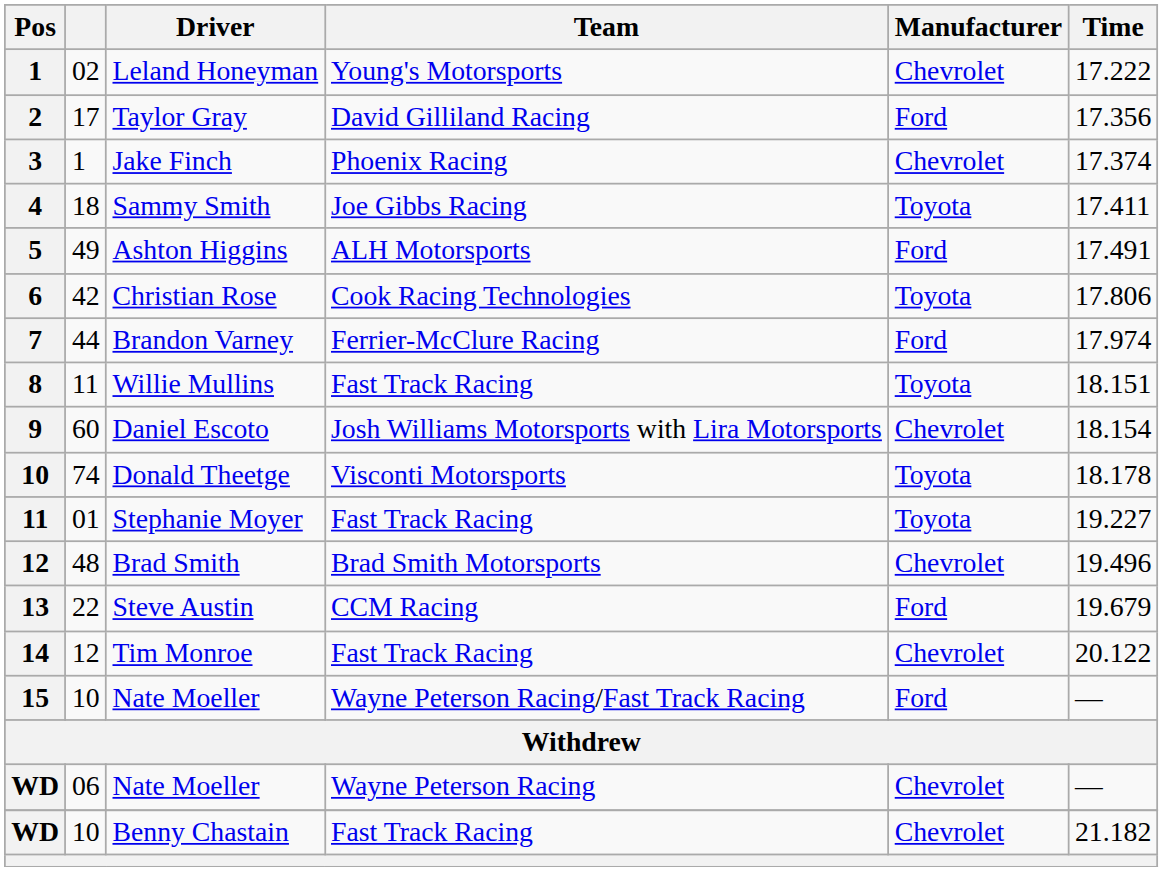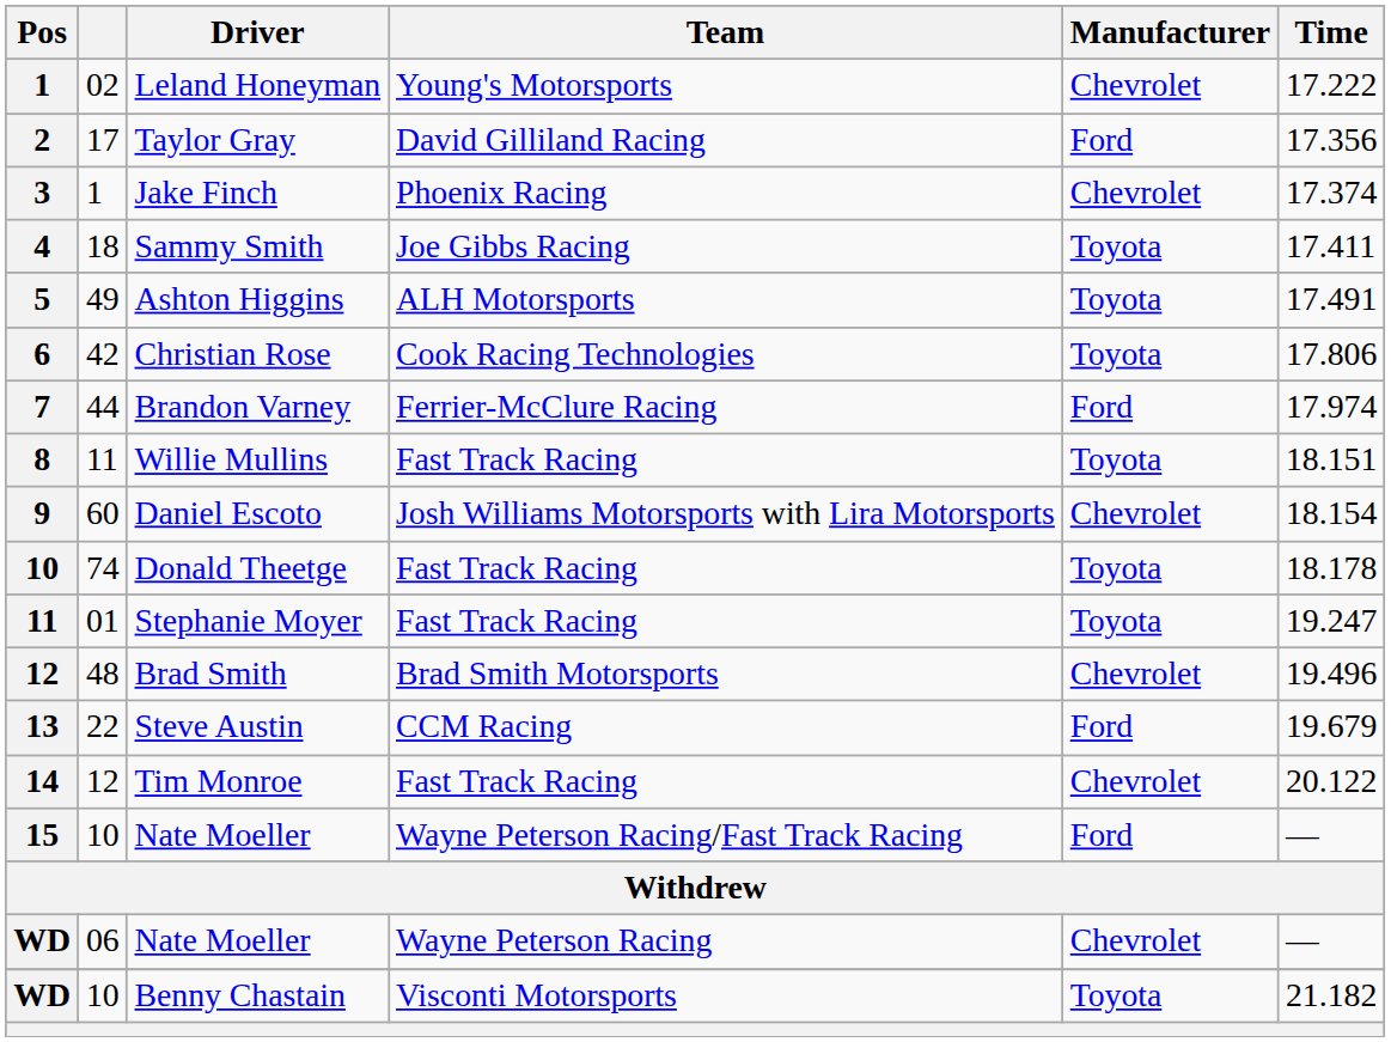Ashton Higgins | Manufacturer: Ford -> Toyota
Donald Theetge | Team: Visconti Motorsports -> Fast Track Racing
Stephanie Moyer | Time: 19.227 -> 19.247
Benny Chastain | Team: Fast Track Racing -> Visconti Motorsports
Benny Chastain | Manufacturer: Chevrolet -> Toyota
